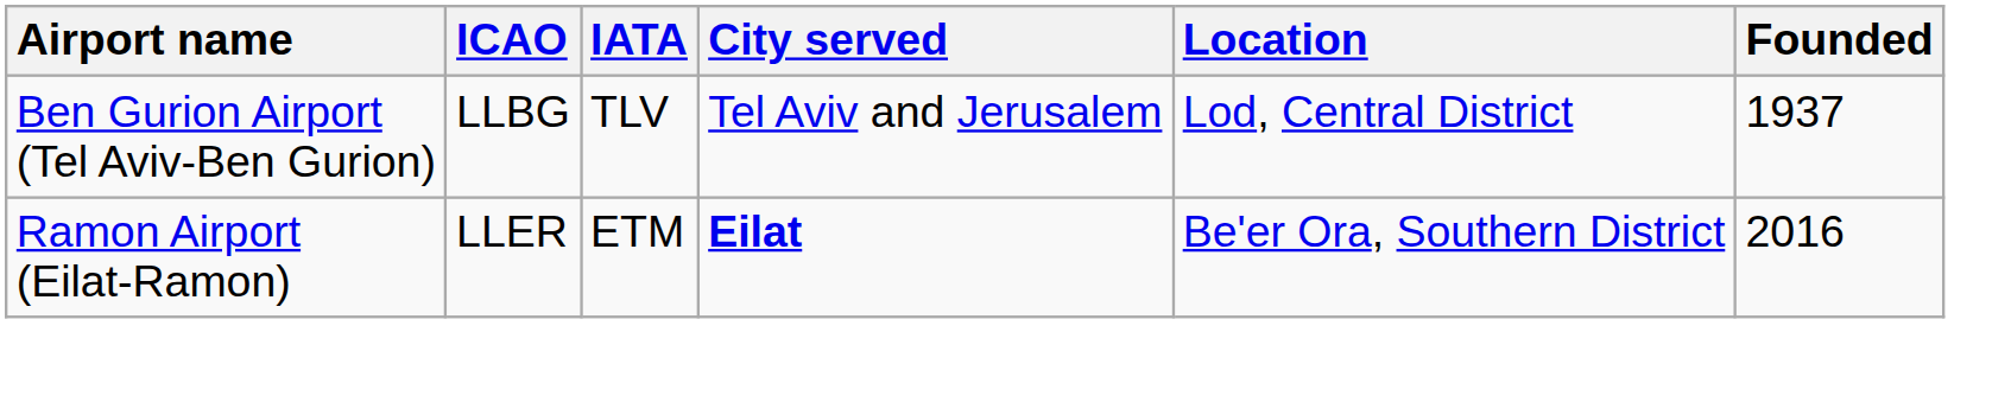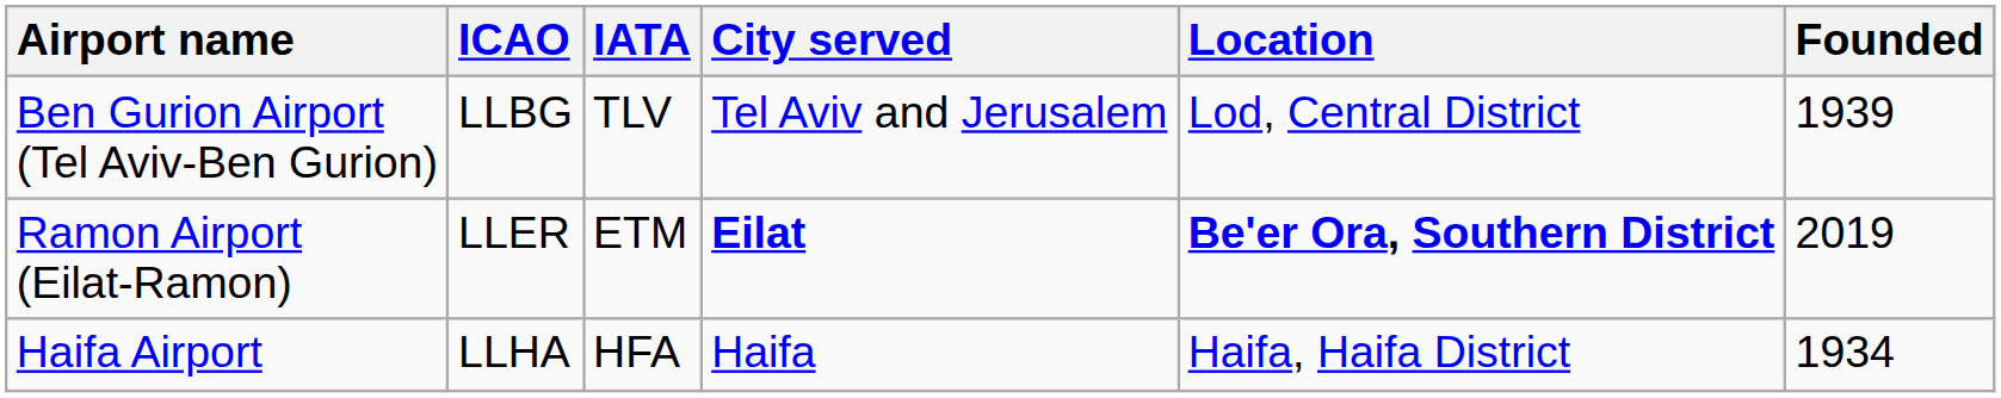Ben Gurion Airport (Tel Aviv-Ben Gurion) | Founded: 1937 -> 1939
Ramon Airport (Eilat-Ramon) | Location: normal -> bold
Ramon Airport (Eilat-Ramon) | Founded: 2016 -> 2019
+ row: Haifa Airport | LLHA | HFA | Haifa | Haifa, Haifa District | 1934
